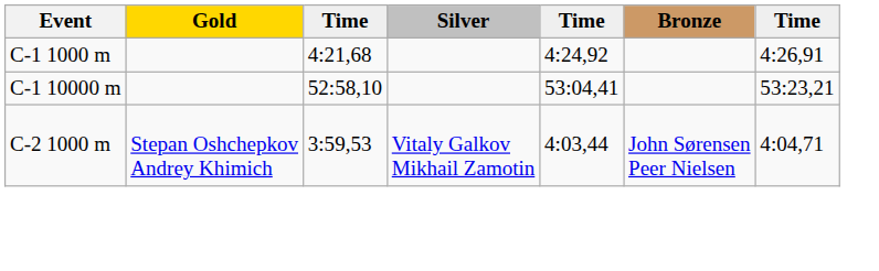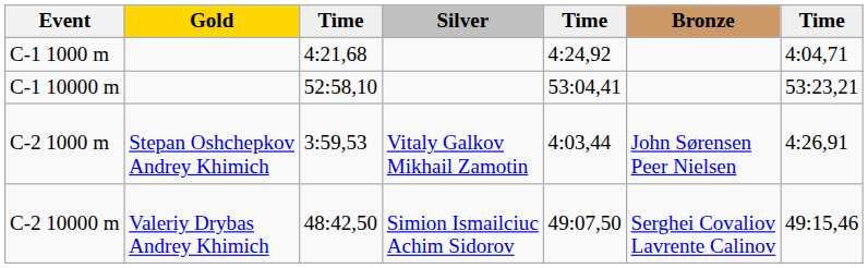C-1 1000 m | column 7: 4:26,91 -> 4:04,71
C-2 1000 m | column 7: 4:04,71 -> 4:26,91
+ row: C-2 10000 m | Valeriy Drybas Andrey Khimich | 48:42,50 | Simion Ismailciuc Achim Sidorov | 49:07,50 | Serghei Covaliov Lavrente Calinov | 49:15,46
